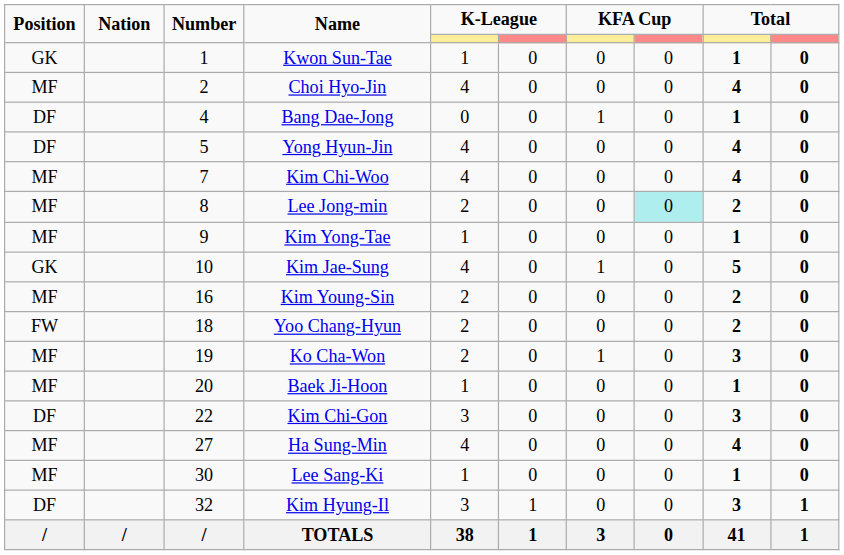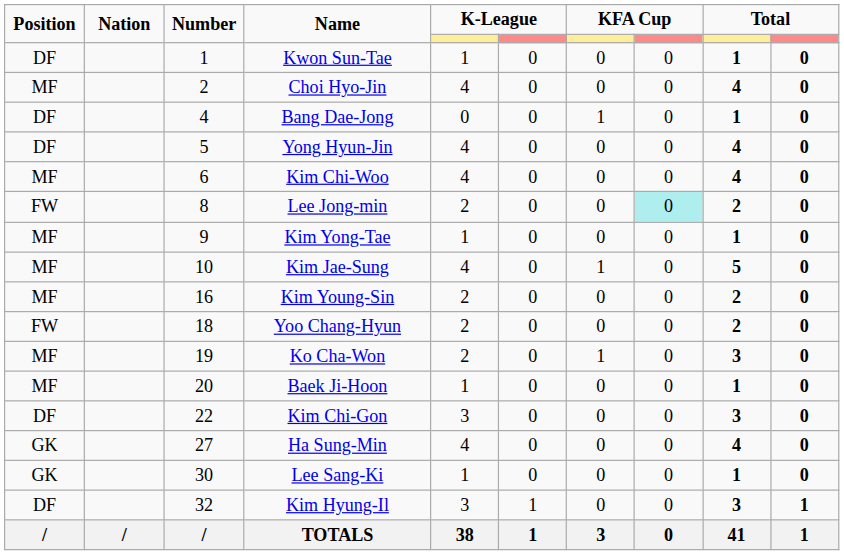Kwon Sun-Tae | Position: GK -> DF
Kim Chi-Woo | Number: 7 -> 6
Lee Jong-min | Position: MF -> FW
Kim Jae-Sung | Position: GK -> MF
Ha Sung-Min | Position: MF -> GK
Lee Sang-Ki | Position: MF -> GK
